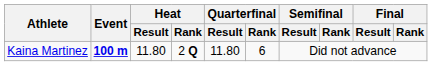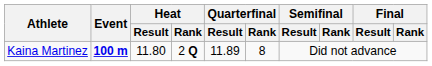Kaina Martinez | Quarterfinal / Result: 11.80 -> 11.89
Kaina Martinez | Quarterfinal / Rank: 6 -> 8
